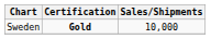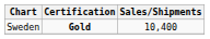Sweden | Sales/Shipments: 10,000 -> 10,400
